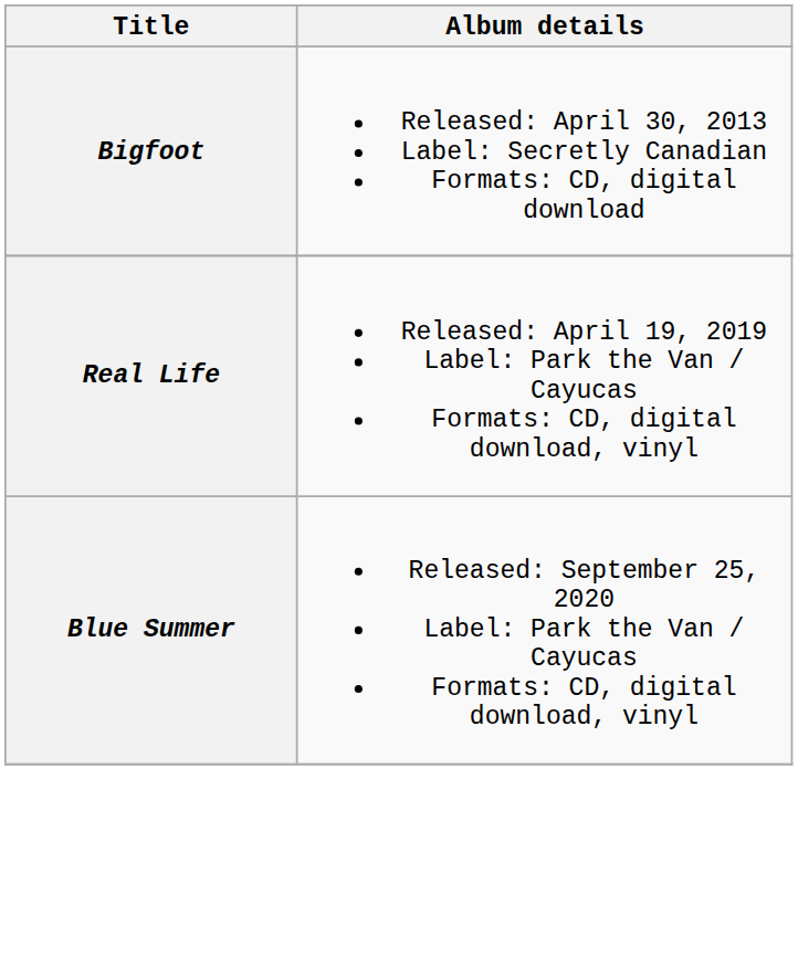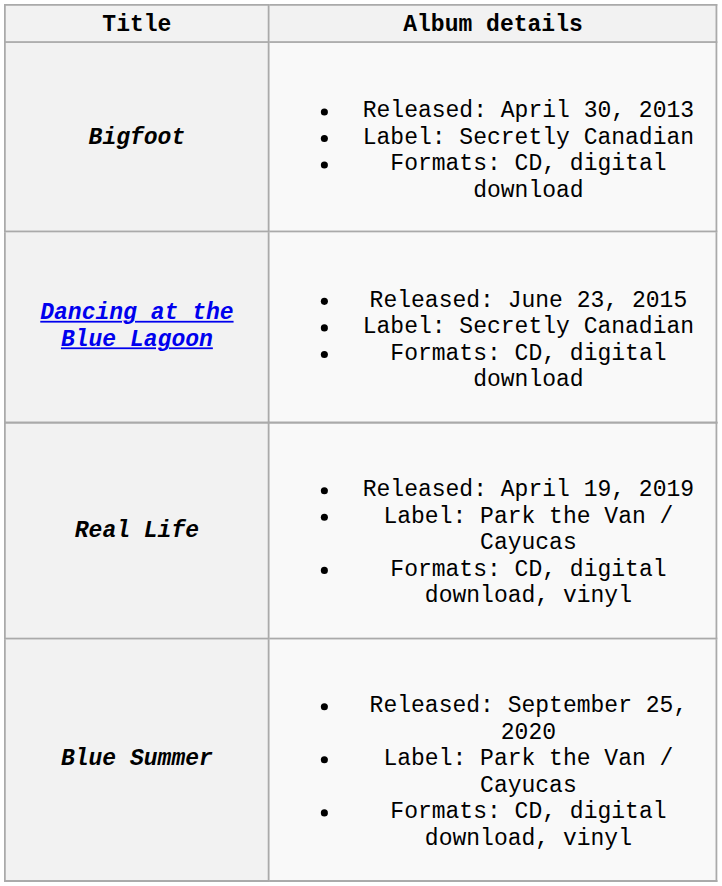+ row: Dancing at the Blue Lagoon | Released: June 23, 2015 Label: Secretly Canadian Formats: CD, digital download
